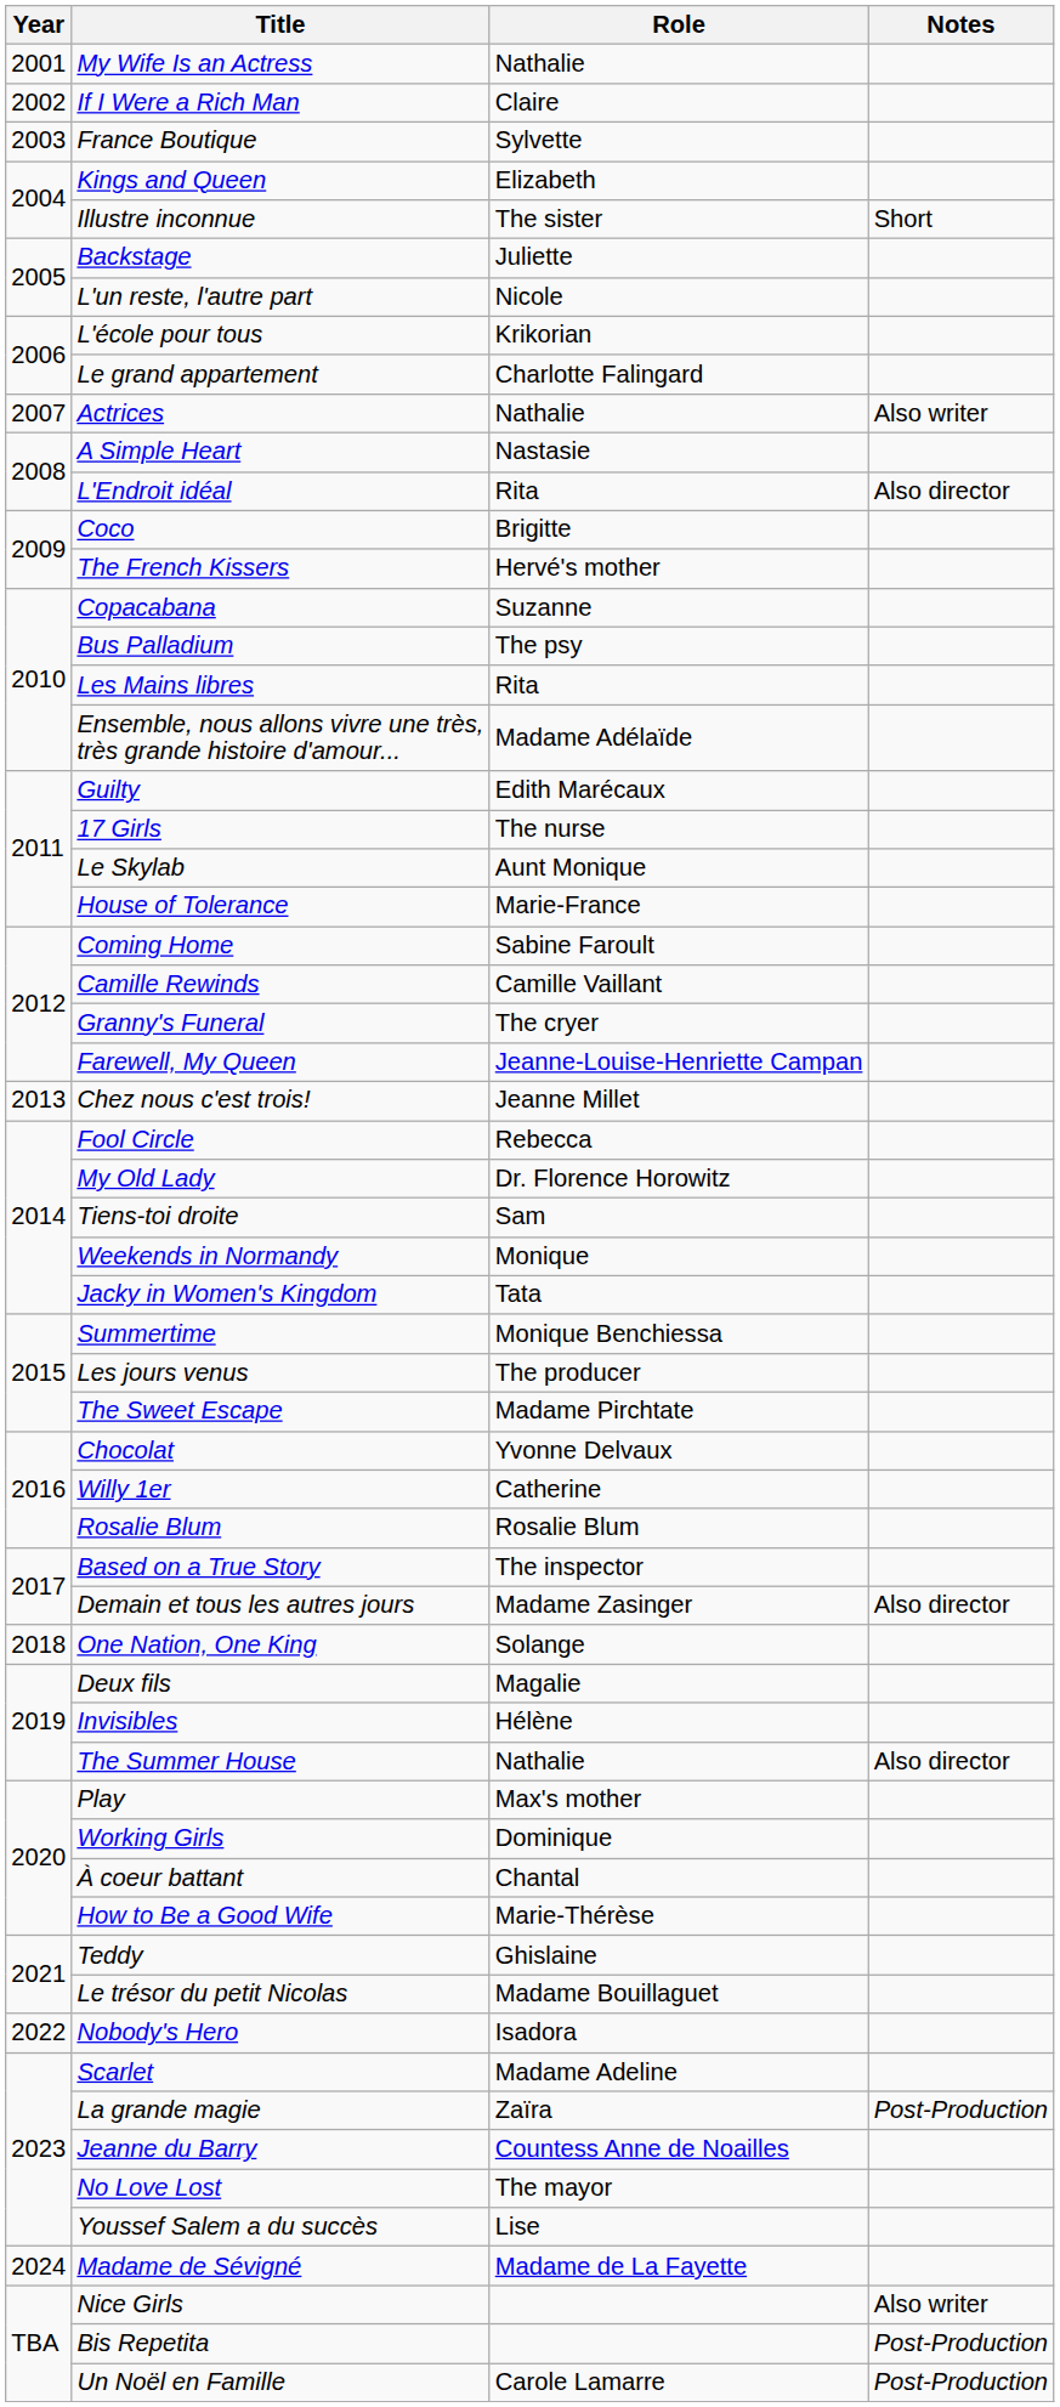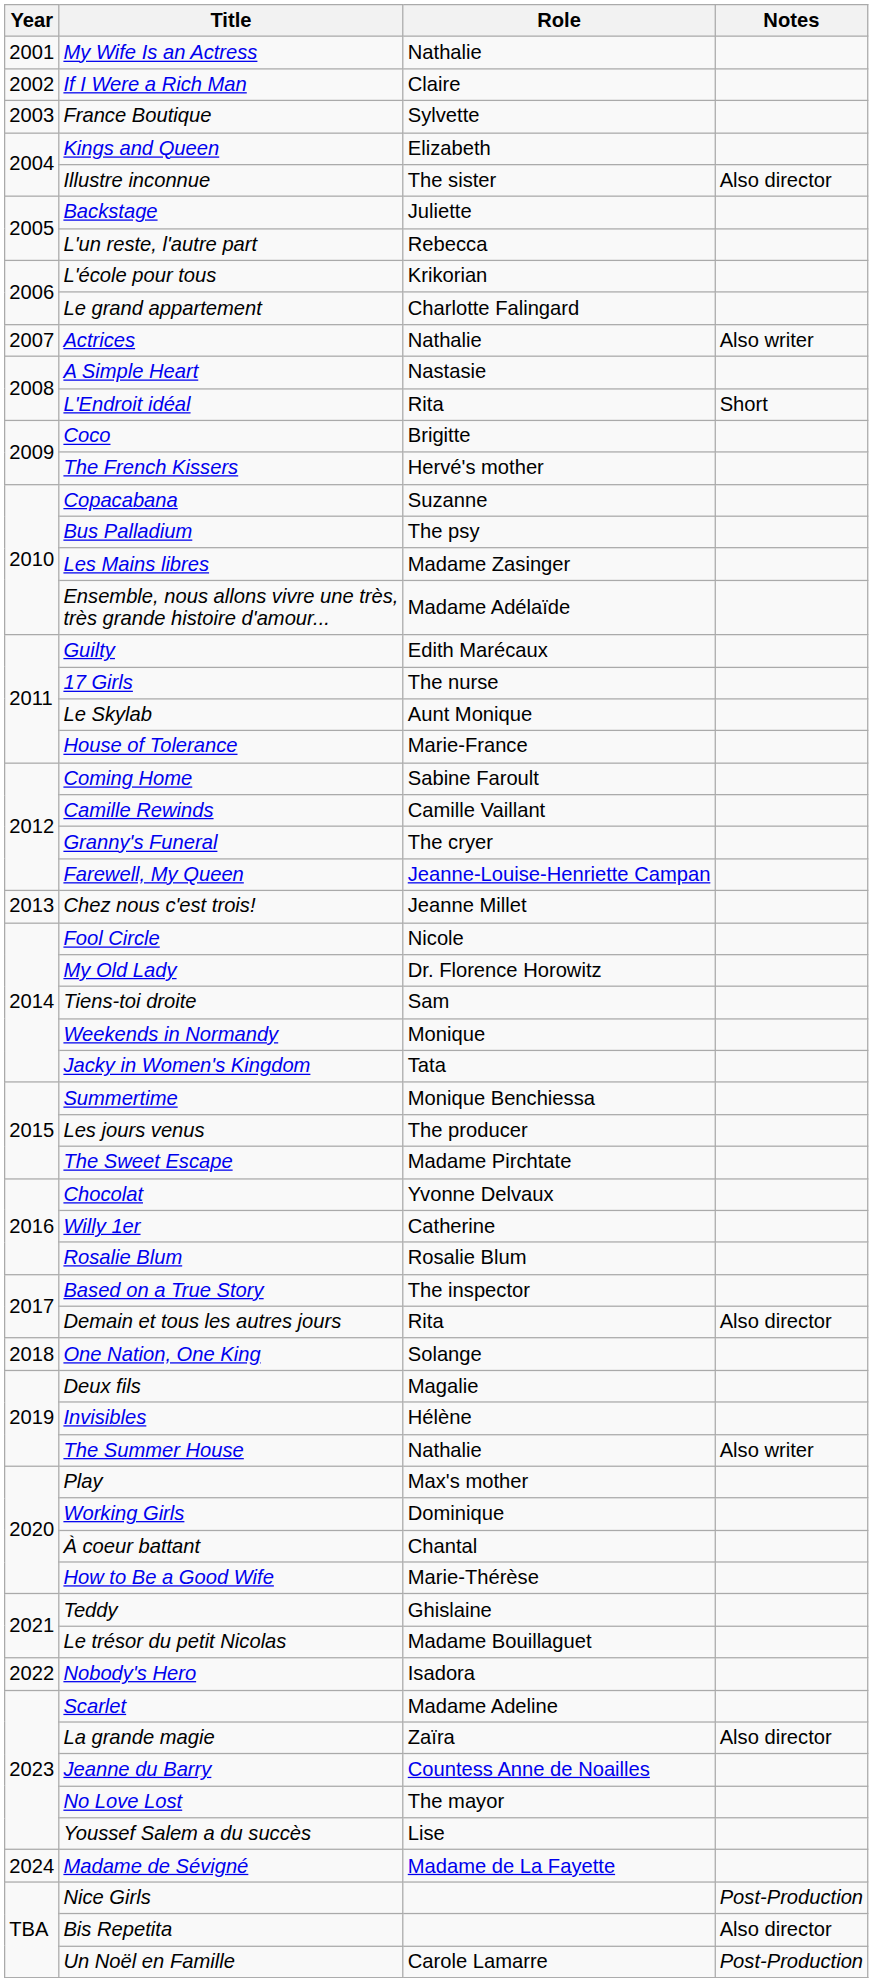Illustre inconnue | Notes: Short -> Also director
L'un reste, l'autre part | Role: Nicole -> Rebecca
L'Endroit idéal | Notes: Also director -> Short
Les Mains libres | Role: Rita -> Madame Zasinger
Fool Circle | Role: Rebecca -> Nicole
Demain et tous les autres jours | Role: Madame Zasinger -> Rita
The Summer House | Notes: Also director -> Also writer
La grande magie | Notes: Post-Production -> Also director
Nice Girls | Notes: Also writer -> Post-Production
Bis Repetita | Notes: Post-Production -> Also director
